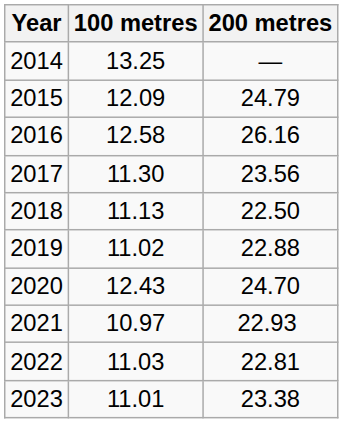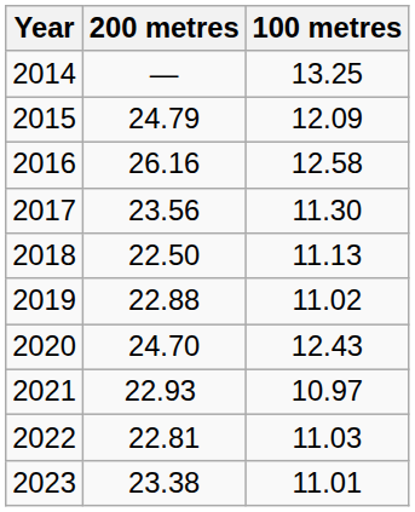columns swapped: 100 metres <-> 200 metres
